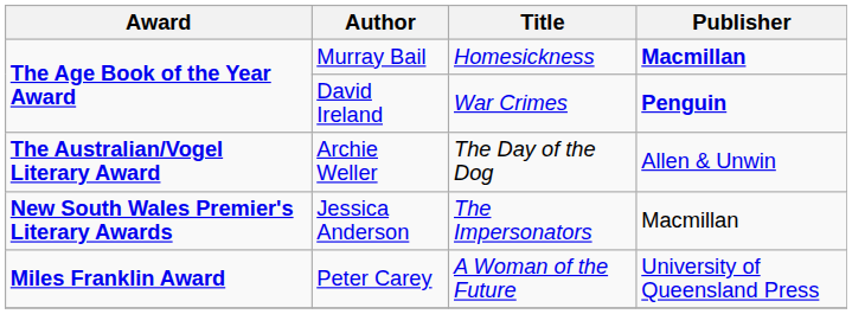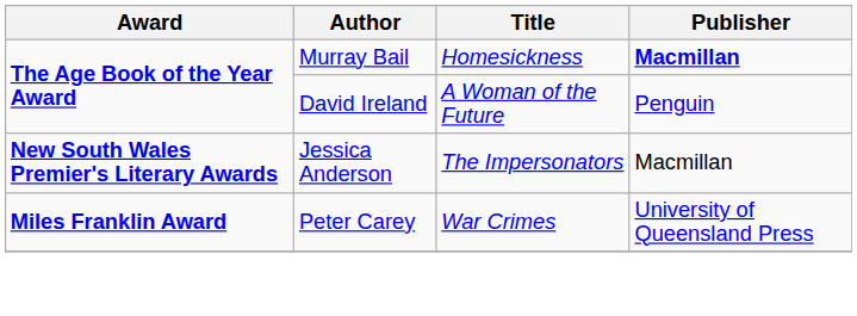David Ireland | Title: War Crimes -> A Woman of the Future
David Ireland | Publisher: bold -> normal
- row: The Australian/Vogel Literary Award | Archie Weller | The Day of the Dog | Allen & Unwin
Peter Carey | Title: A Woman of the Future -> War Crimes
